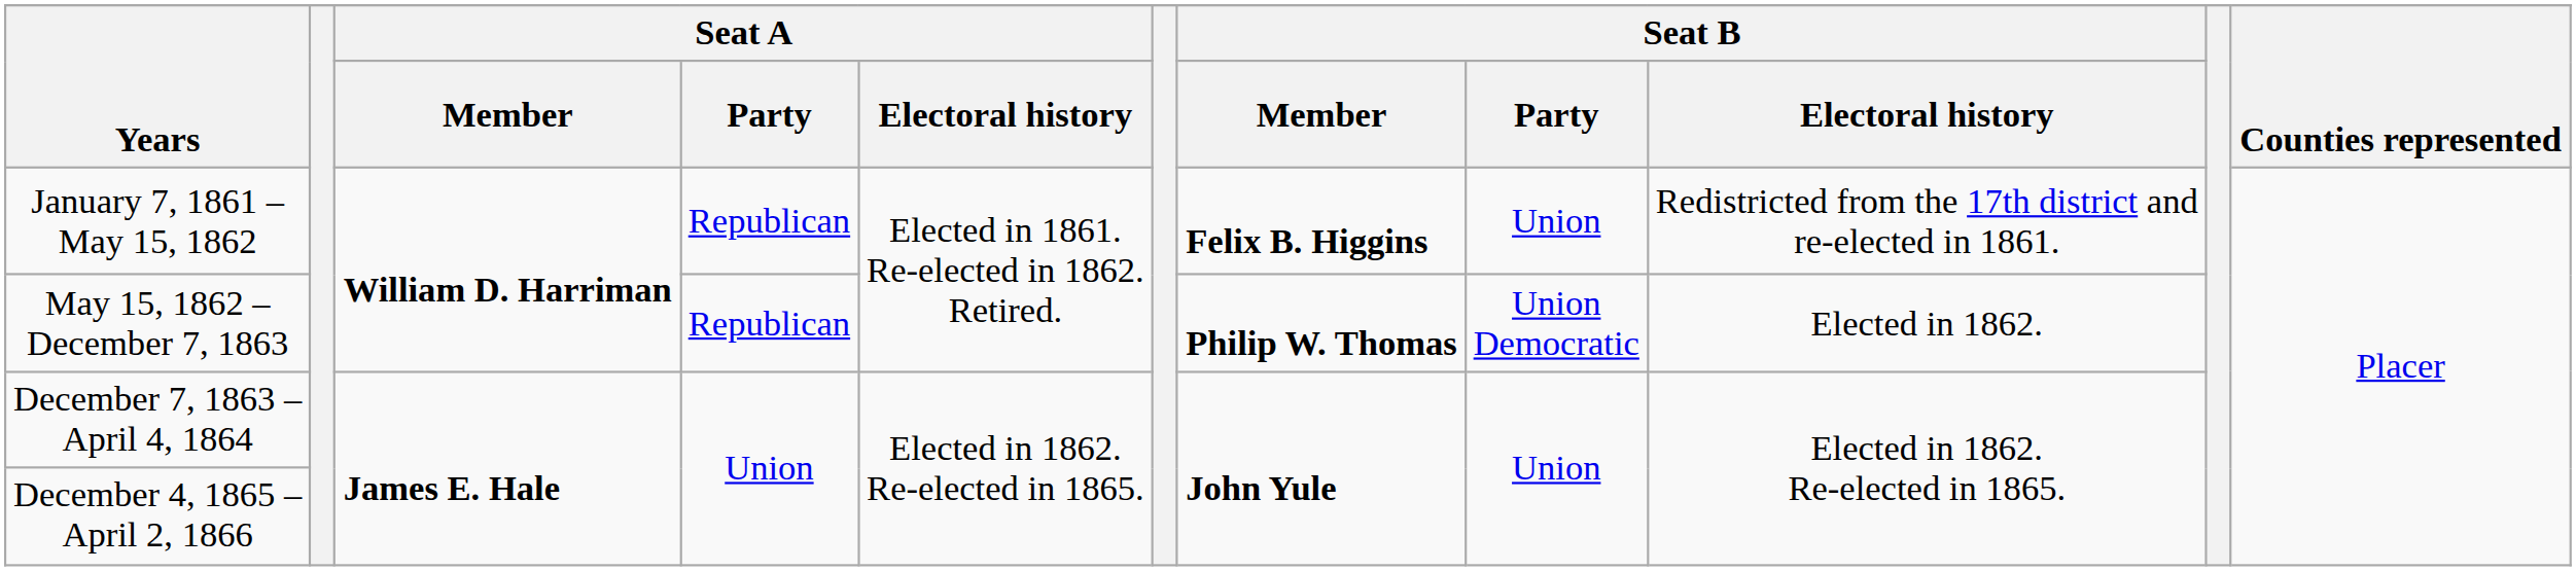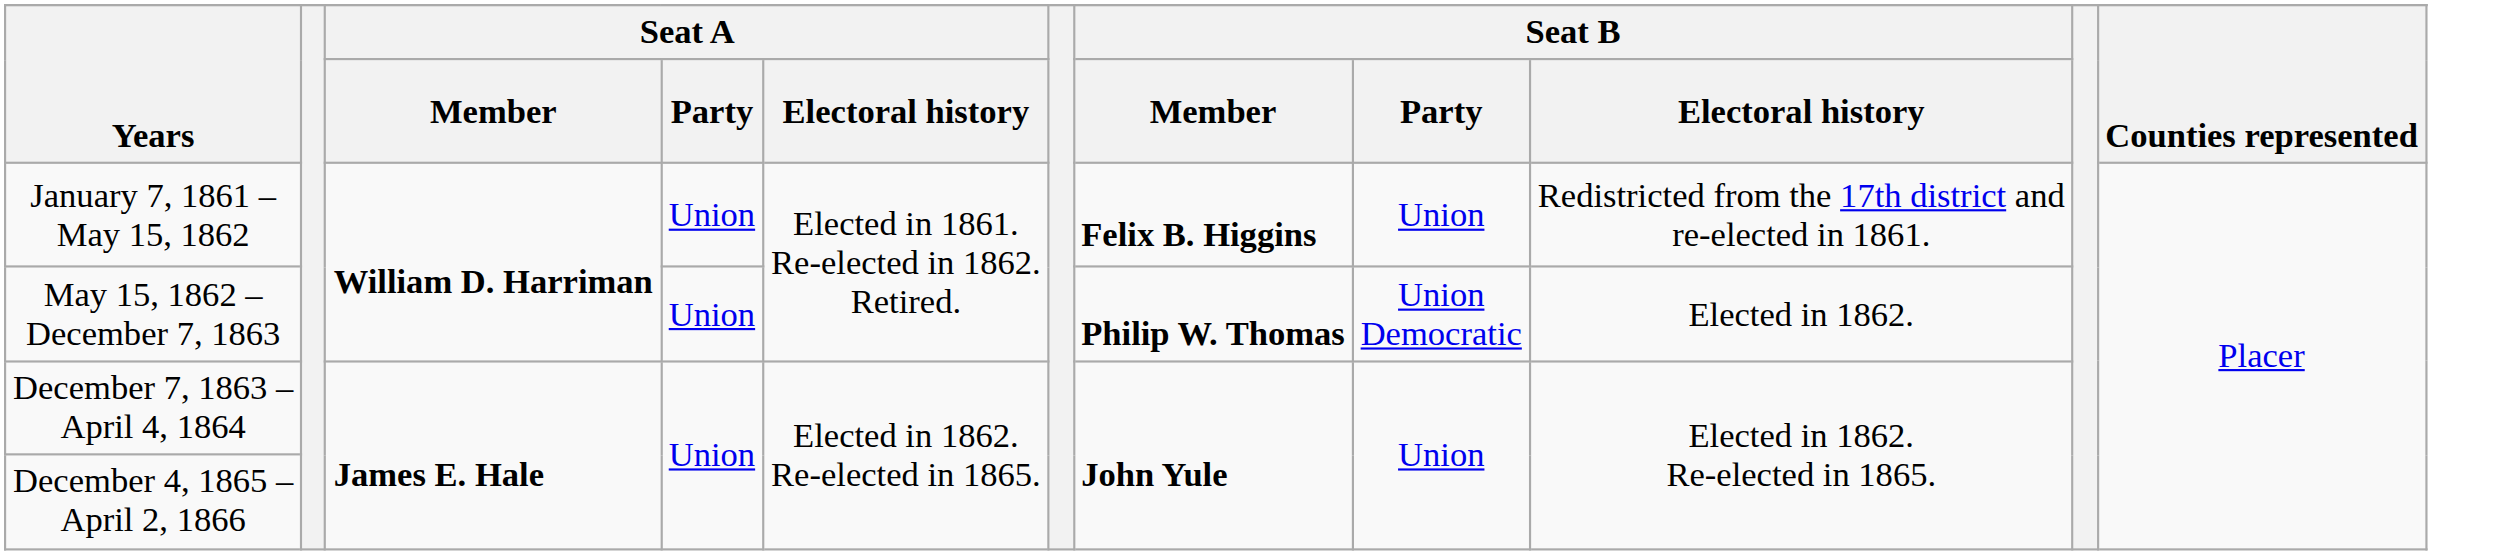January 7, 1861 – May 15, 1862 | Seat A / Party: Republican -> Union
May 15, 1862 – December 7, 1863 | Seat A / Party: Republican -> Union
